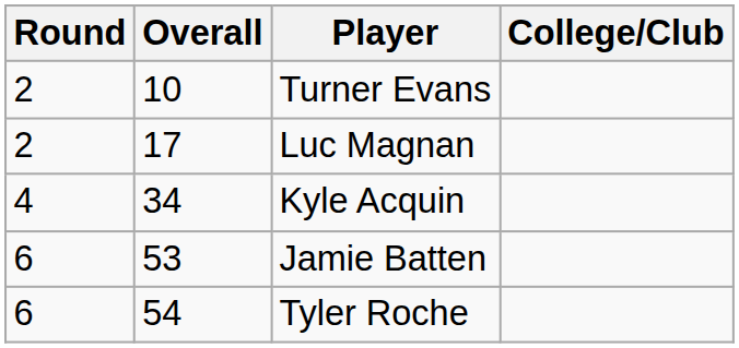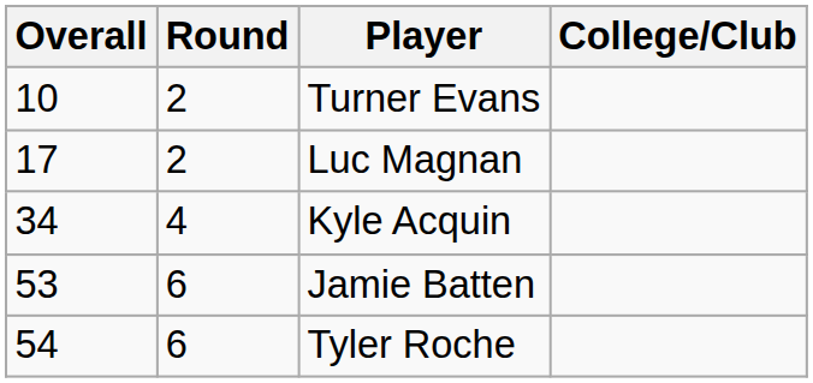columns swapped: Round <-> Overall
